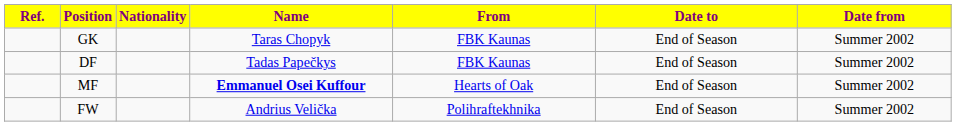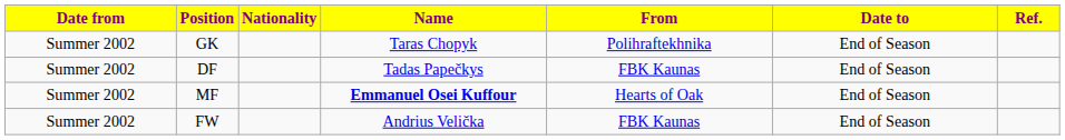columns swapped: Date from <-> Ref.
GK | From: FBK Kaunas -> Polihraftekhnika
FW | From: Polihraftekhnika -> FBK Kaunas
